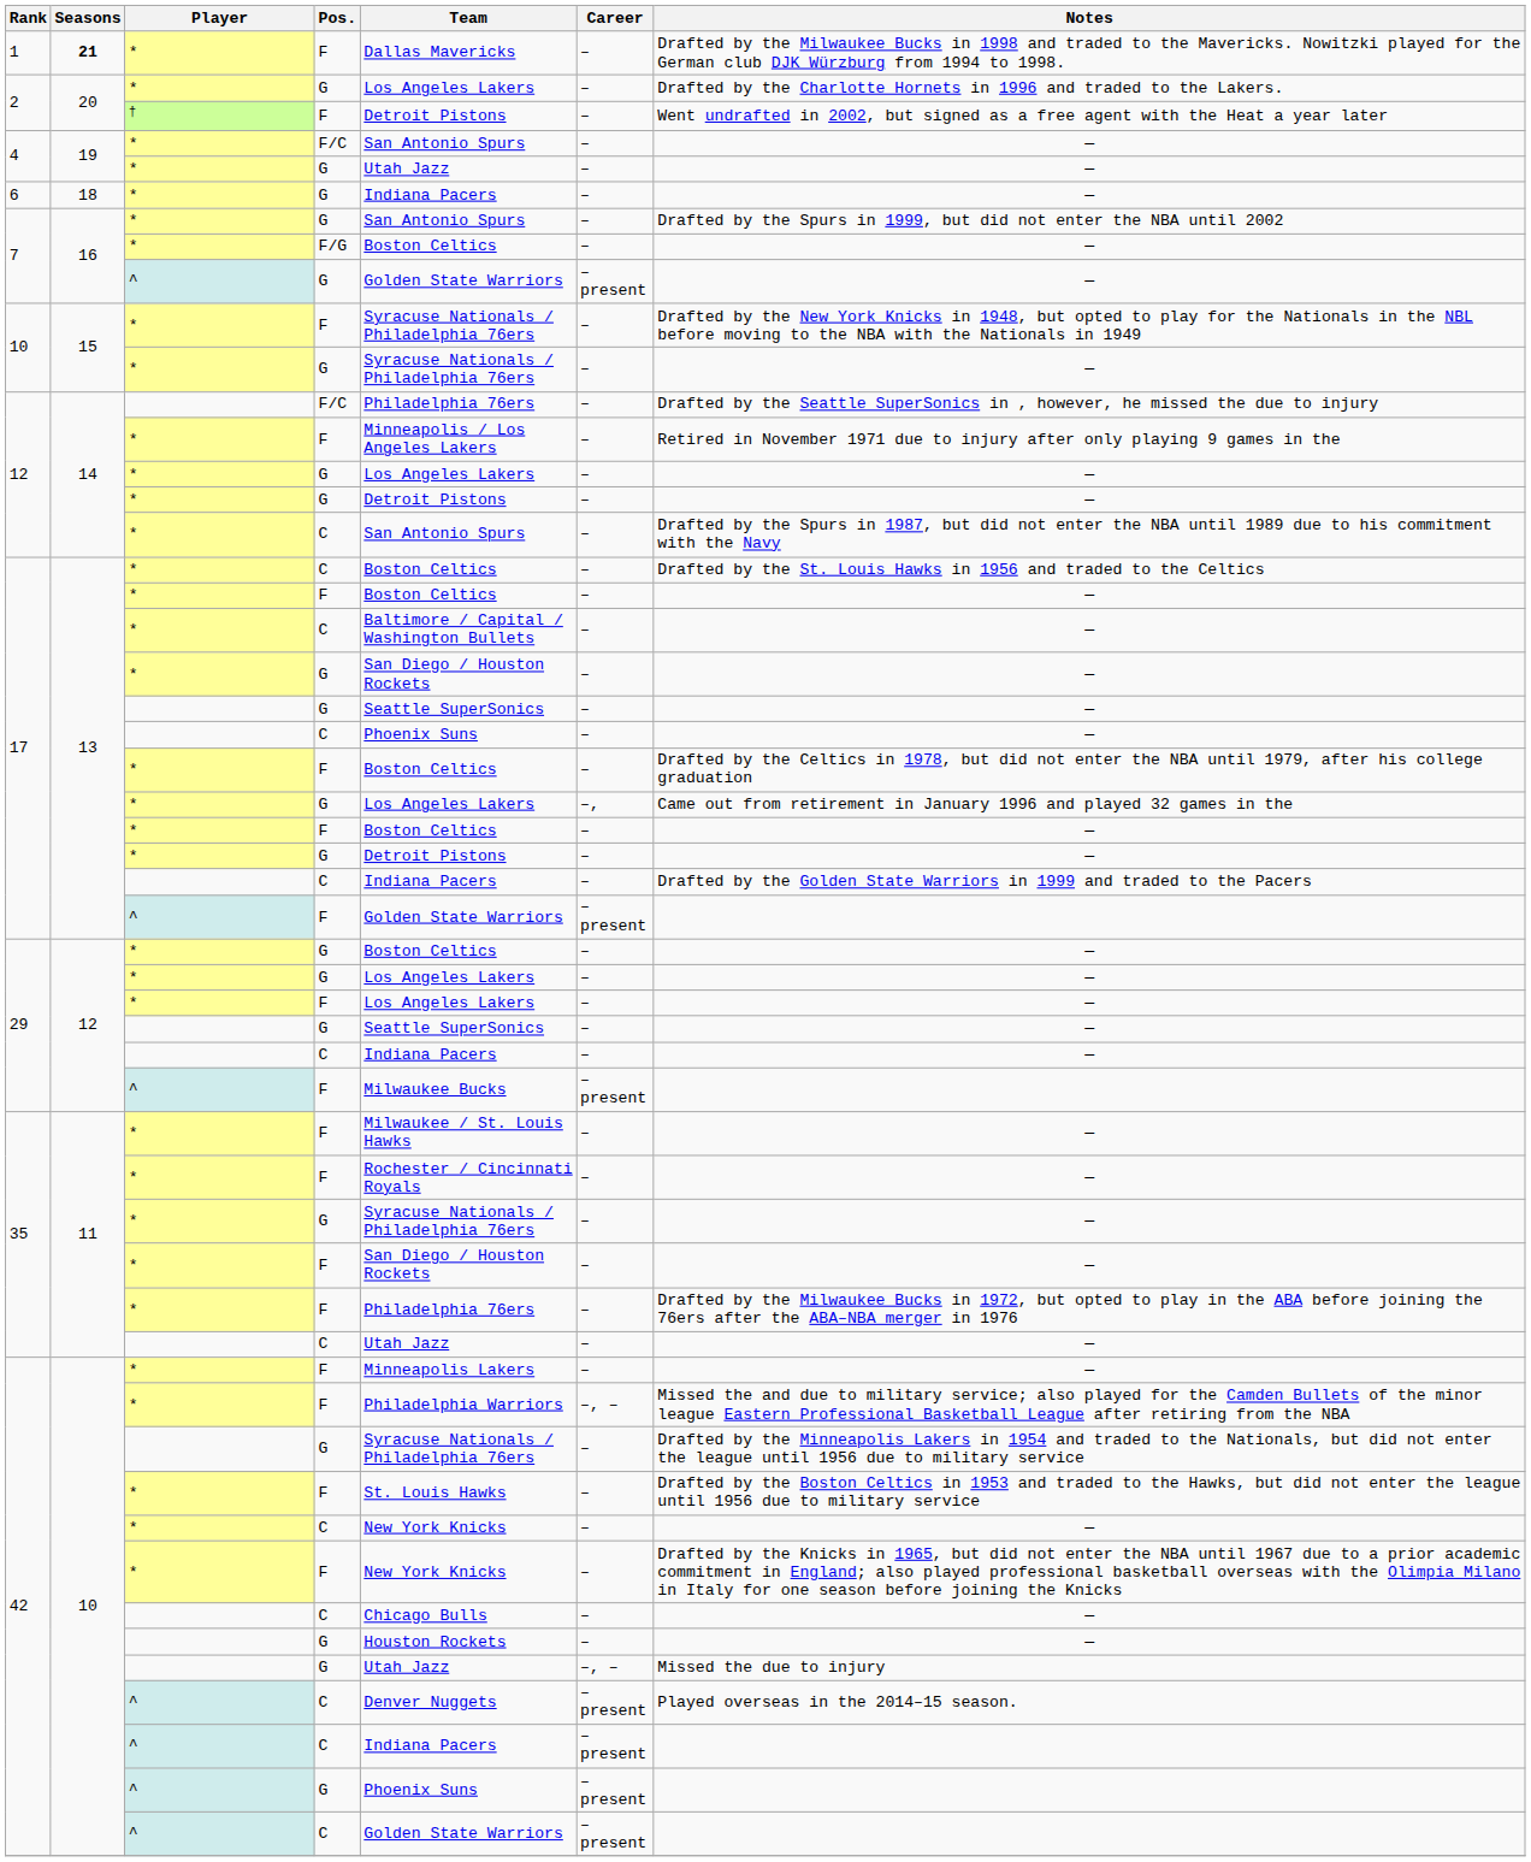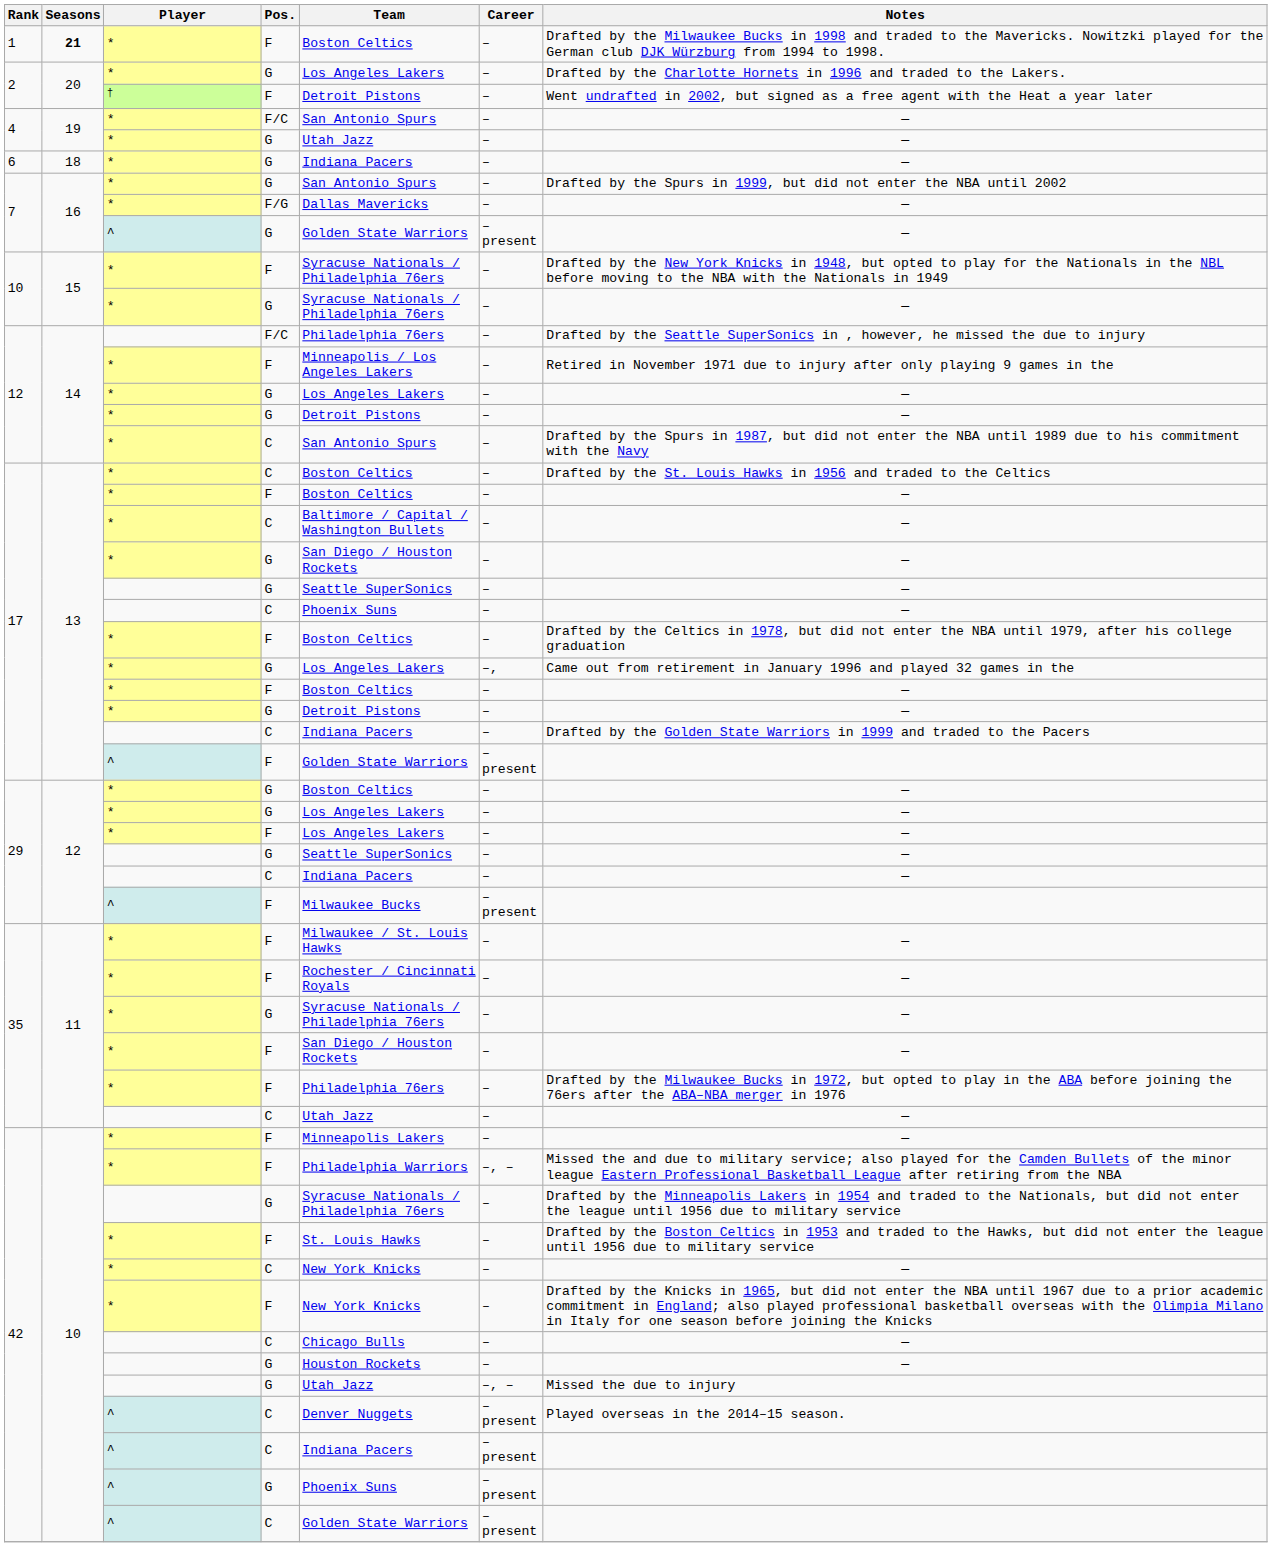1 | Team: Dallas Mavericks -> Boston Celtics
7 / F/G | Team: Boston Celtics -> Dallas Mavericks
